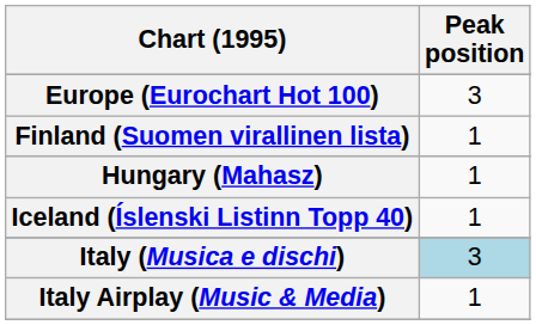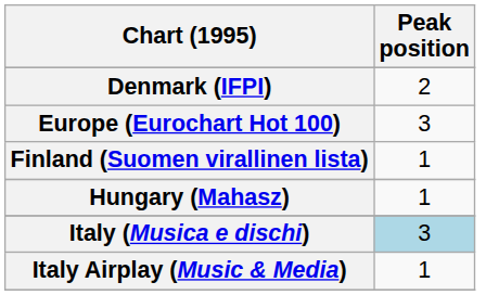+ row: Denmark (IFPI) | 2
- row: Iceland (Íslenski Listinn Topp 40) | 1
